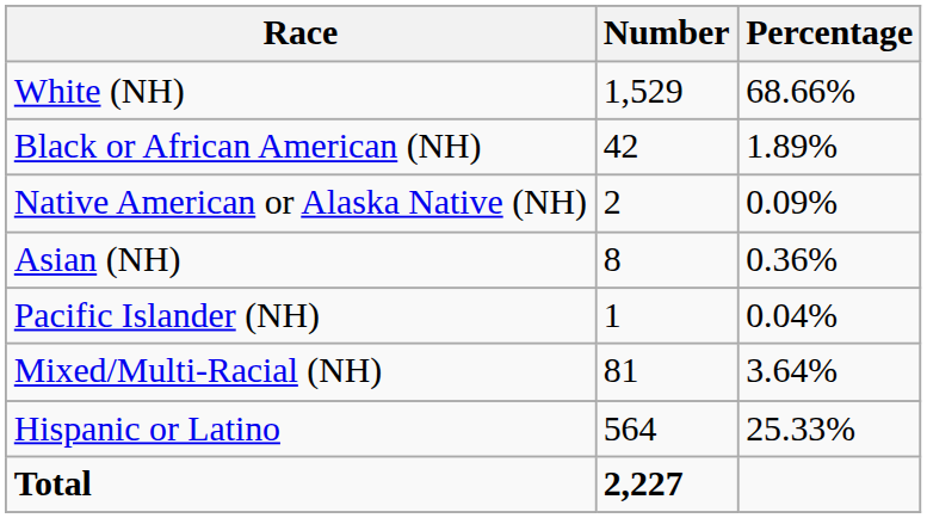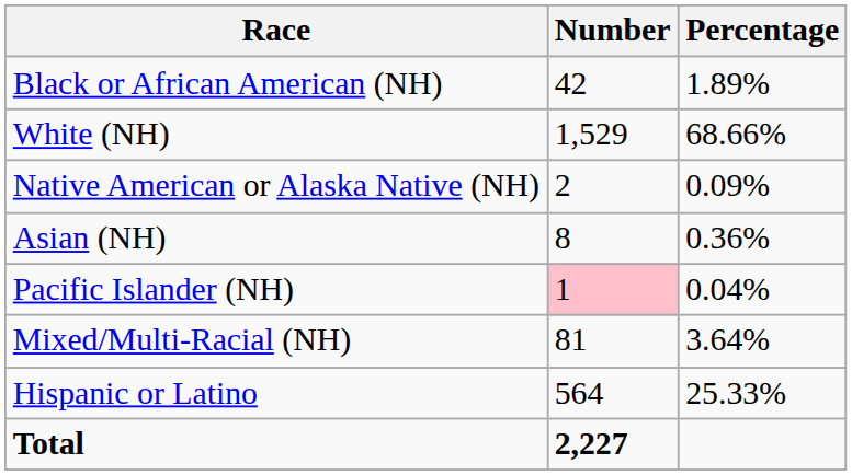rows swapped: White (NH) <-> Black or African American (NH)
Pacific Islander (NH) | Number: no background -> pink background
